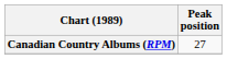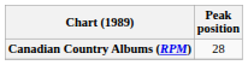Canadian Country Albums (RPM) | Peak position: 27 -> 28
